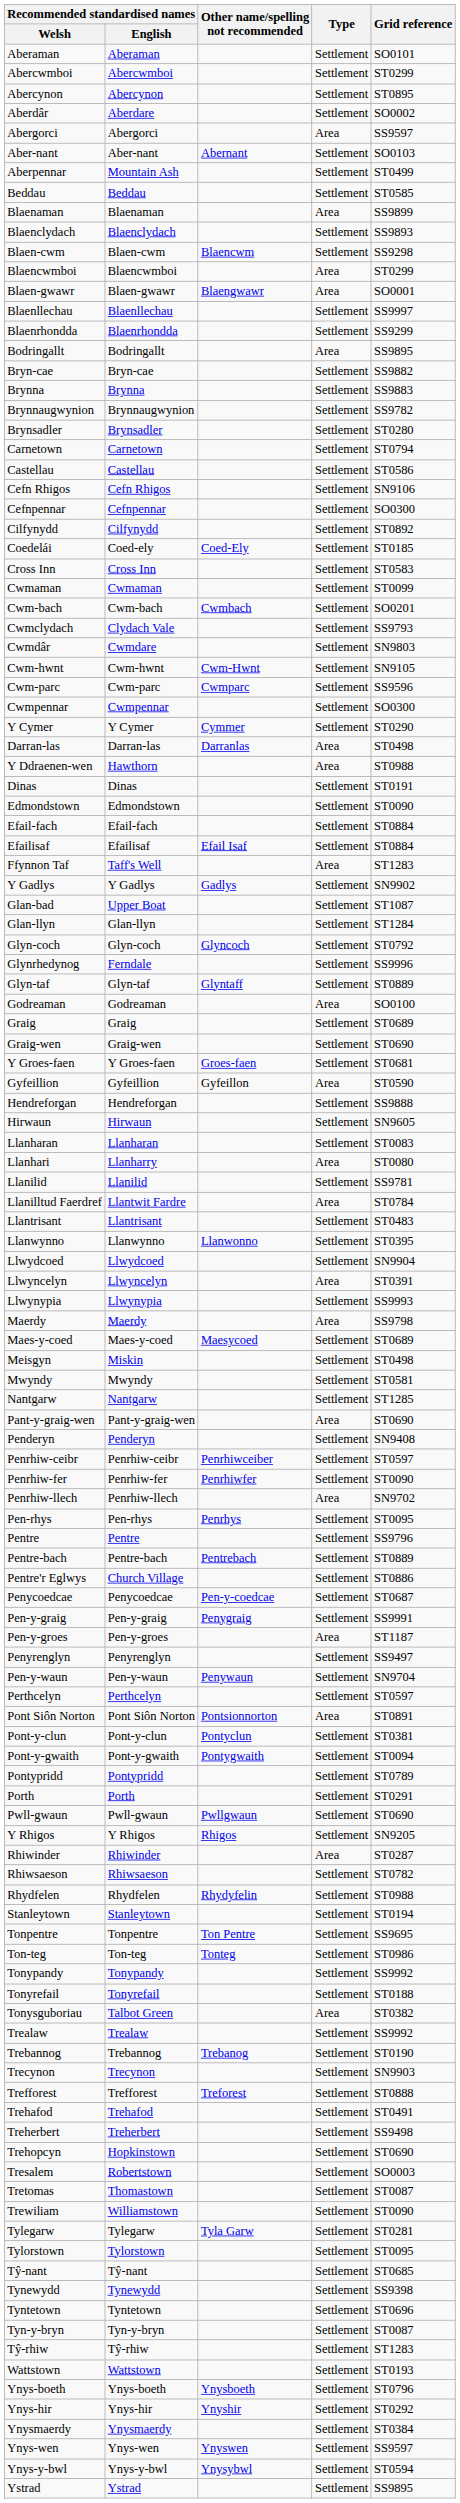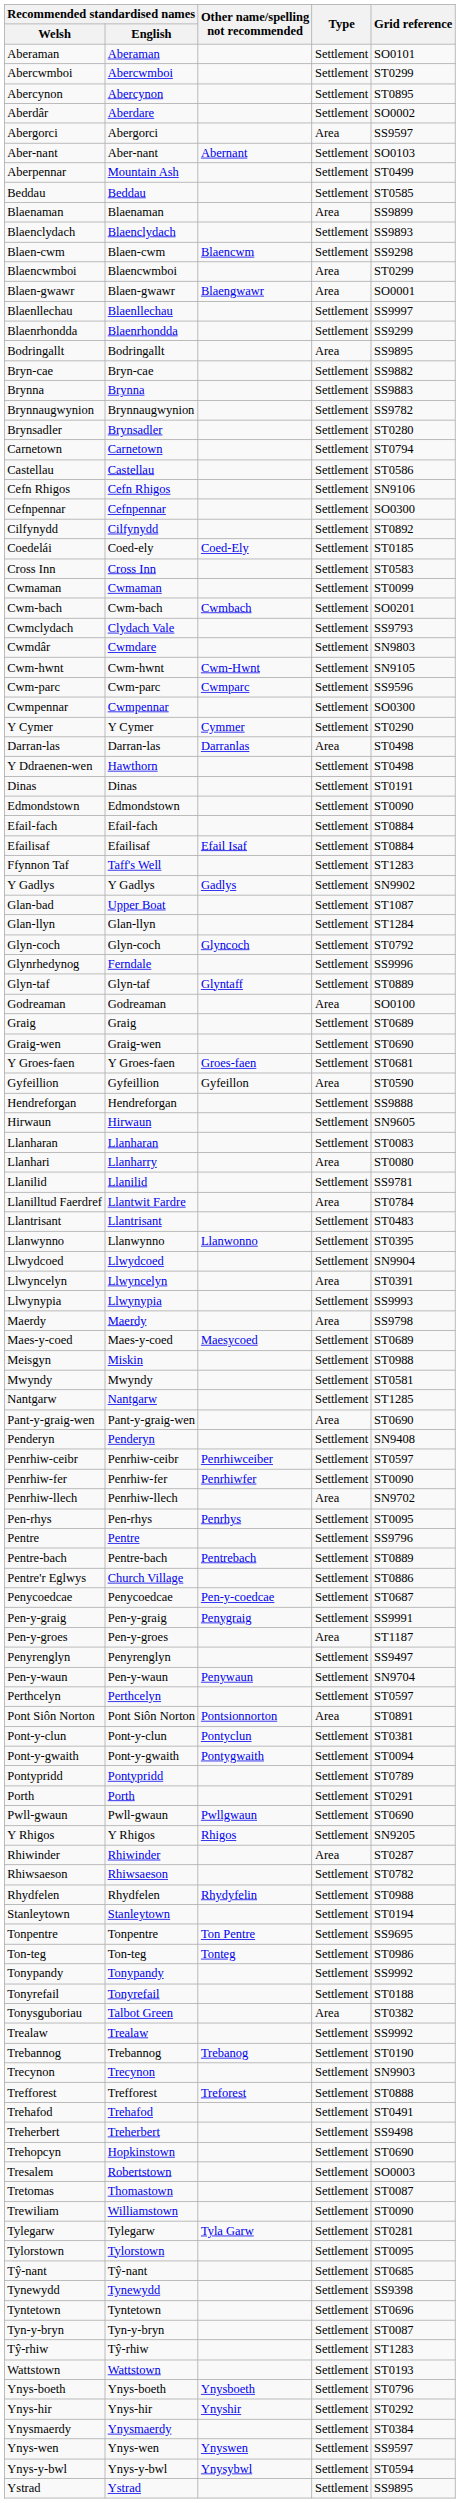Y Ddraenen-wen | Type: Area -> Settlement
Y Ddraenen-wen | Grid reference: ST0988 -> ST0498
Ffynnon Taf | Type: Area -> Settlement
Meisgyn | Grid reference: ST0498 -> ST0988
